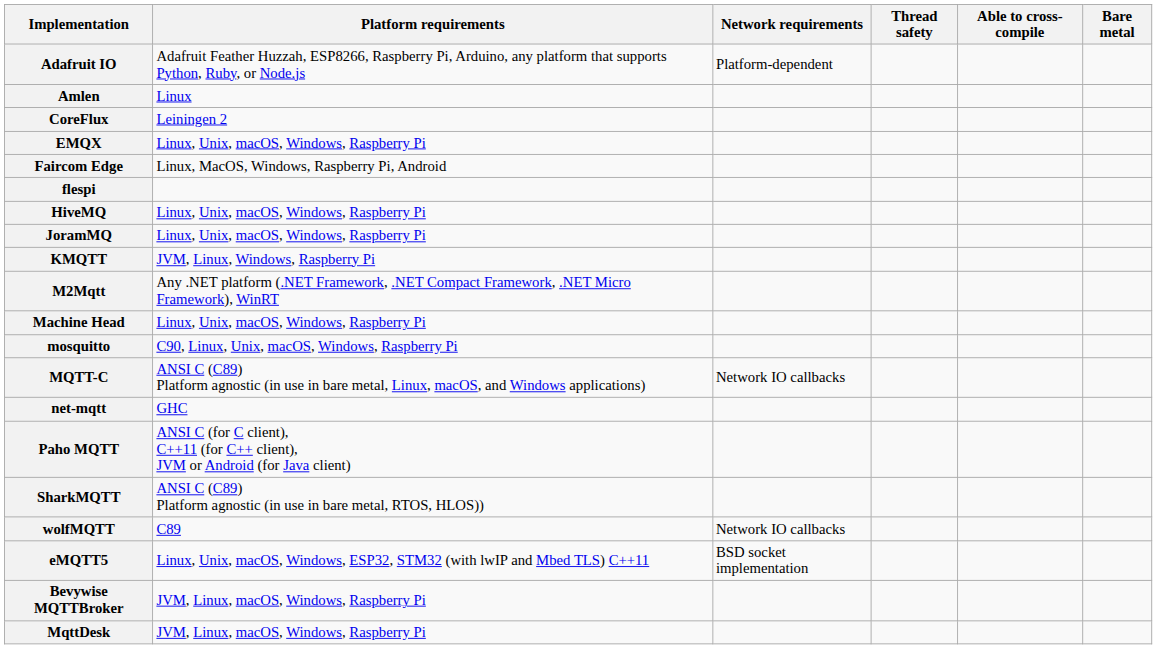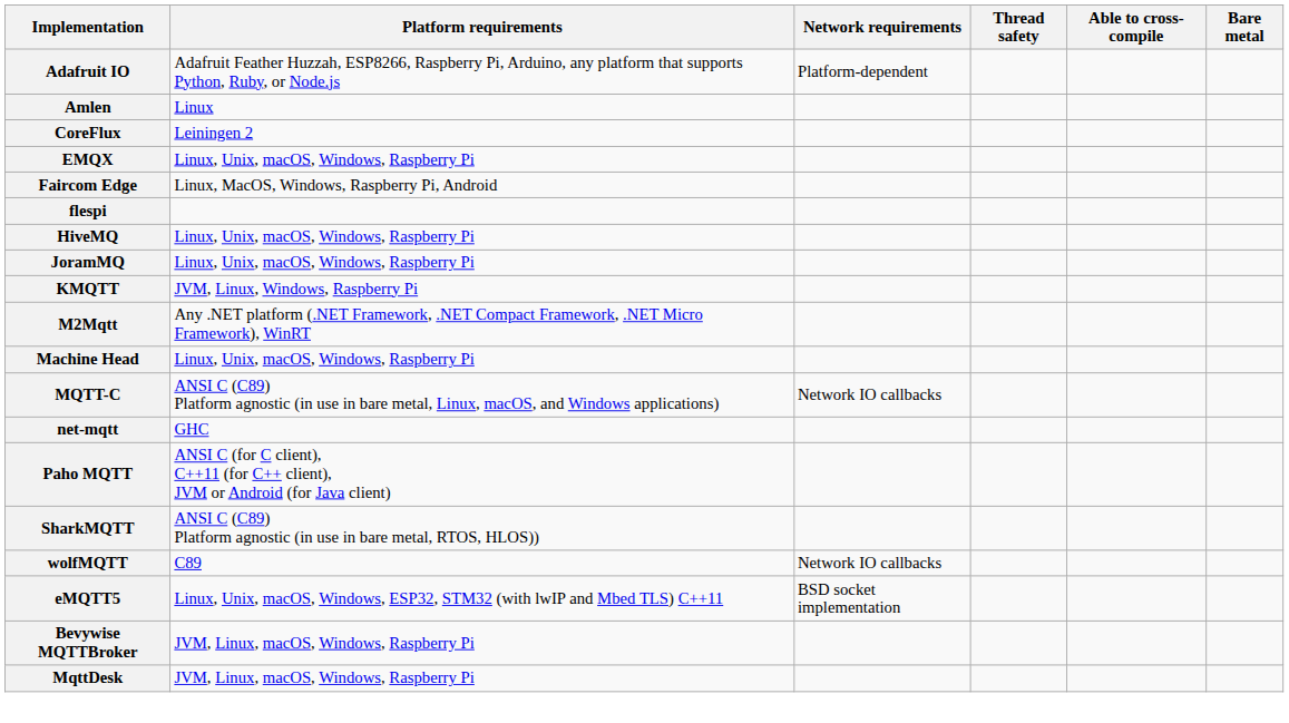- row: mosquitto | C90, Linux, Unix, macOS, Windows, Raspberry Pi
